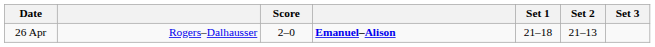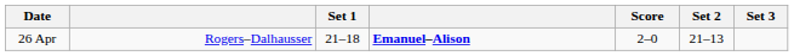columns swapped: Score <-> Set 1
